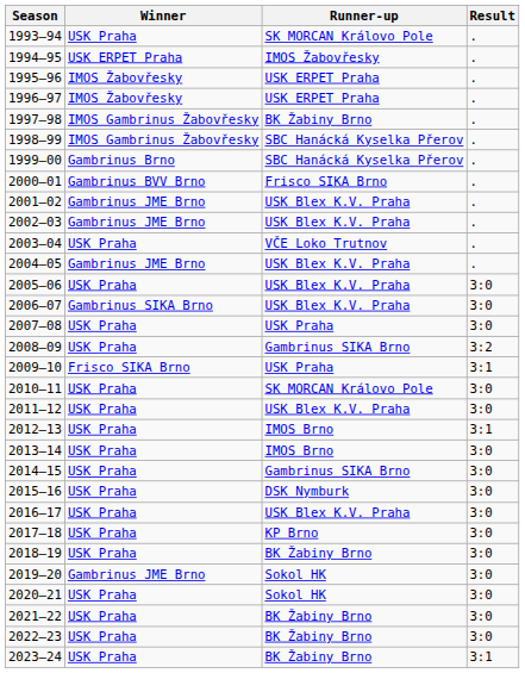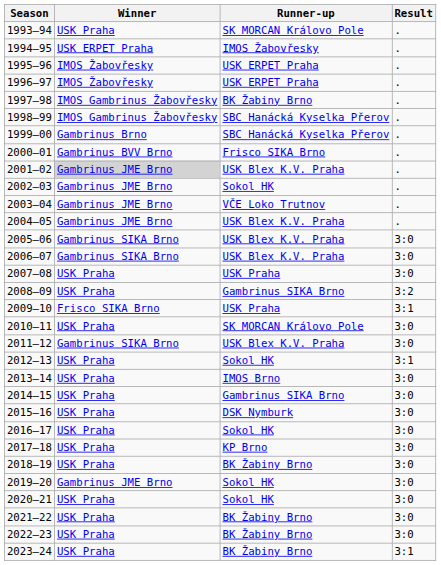2001–02 | Winner: no background -> lightgrey background
2002–03 | Runner-up: USK Blex K.V. Praha -> Sokol HK
2003–04 | Winner: USK Praha -> Gambrinus JME Brno
2005–06 | Winner: USK Praha -> Gambrinus SIKA Brno
2011–12 | Winner: USK Praha -> Gambrinus SIKA Brno
2012–13 | Runner-up: IMOS Brno -> Sokol HK
2016–17 | Runner-up: USK Blex K.V. Praha -> Sokol HK
